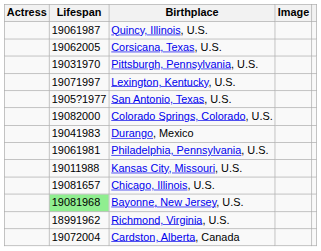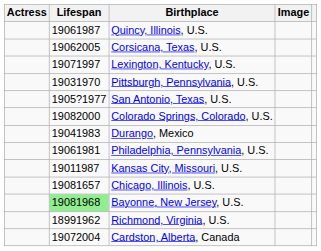rows swapped: Lexington, Kentucky, U.S. <-> Pittsburgh, Pennsylvania, U.S.
Kansas City, Missouri, U.S. | Lifespan: 19011988 -> 19011987
